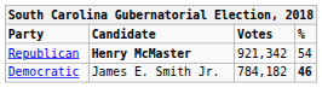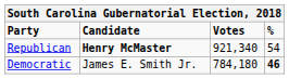Republican | Votes: 921,342 -> 921,340
Democratic | Votes: 784,182 -> 784,180
